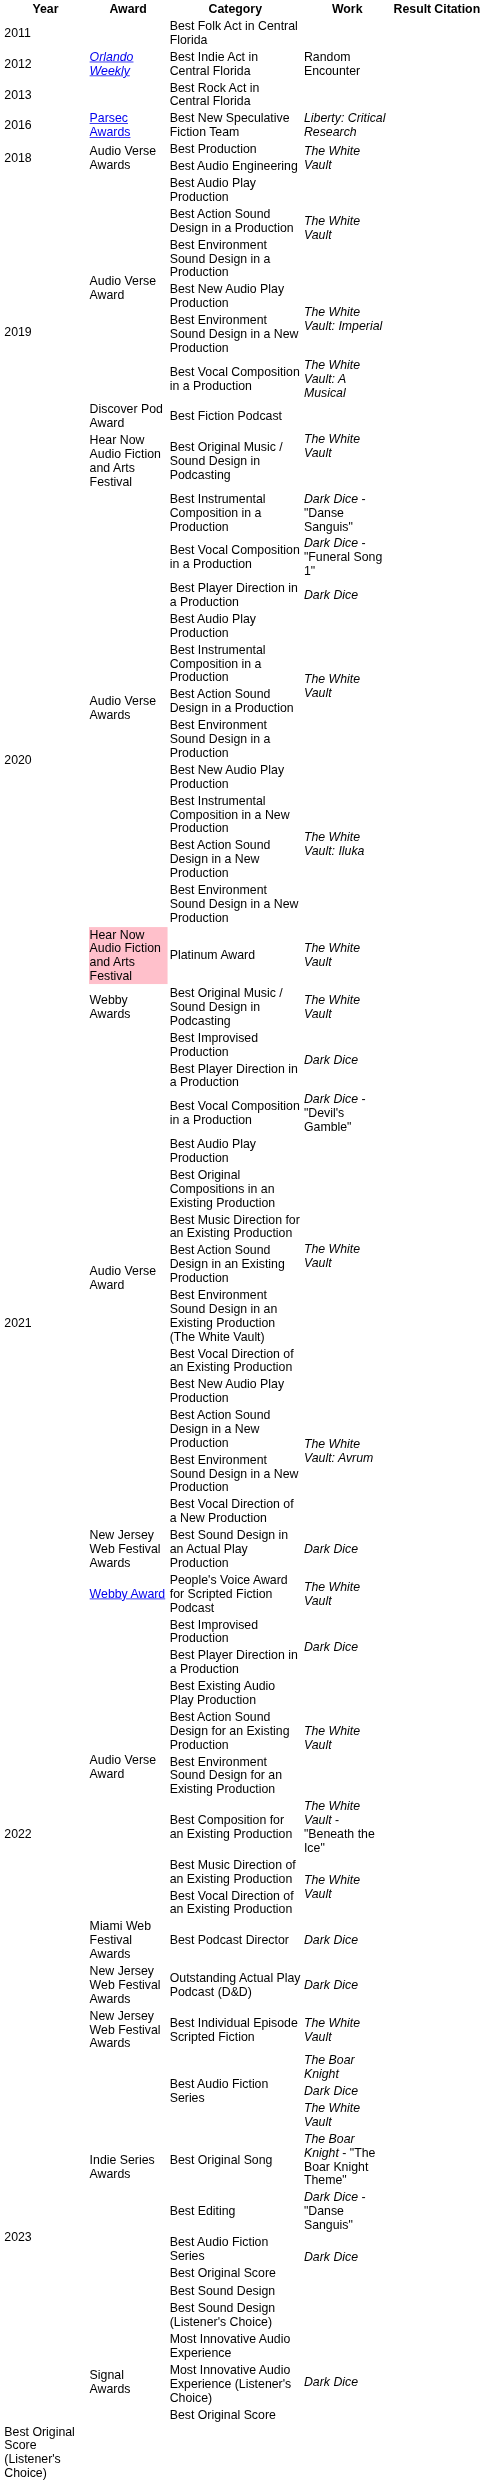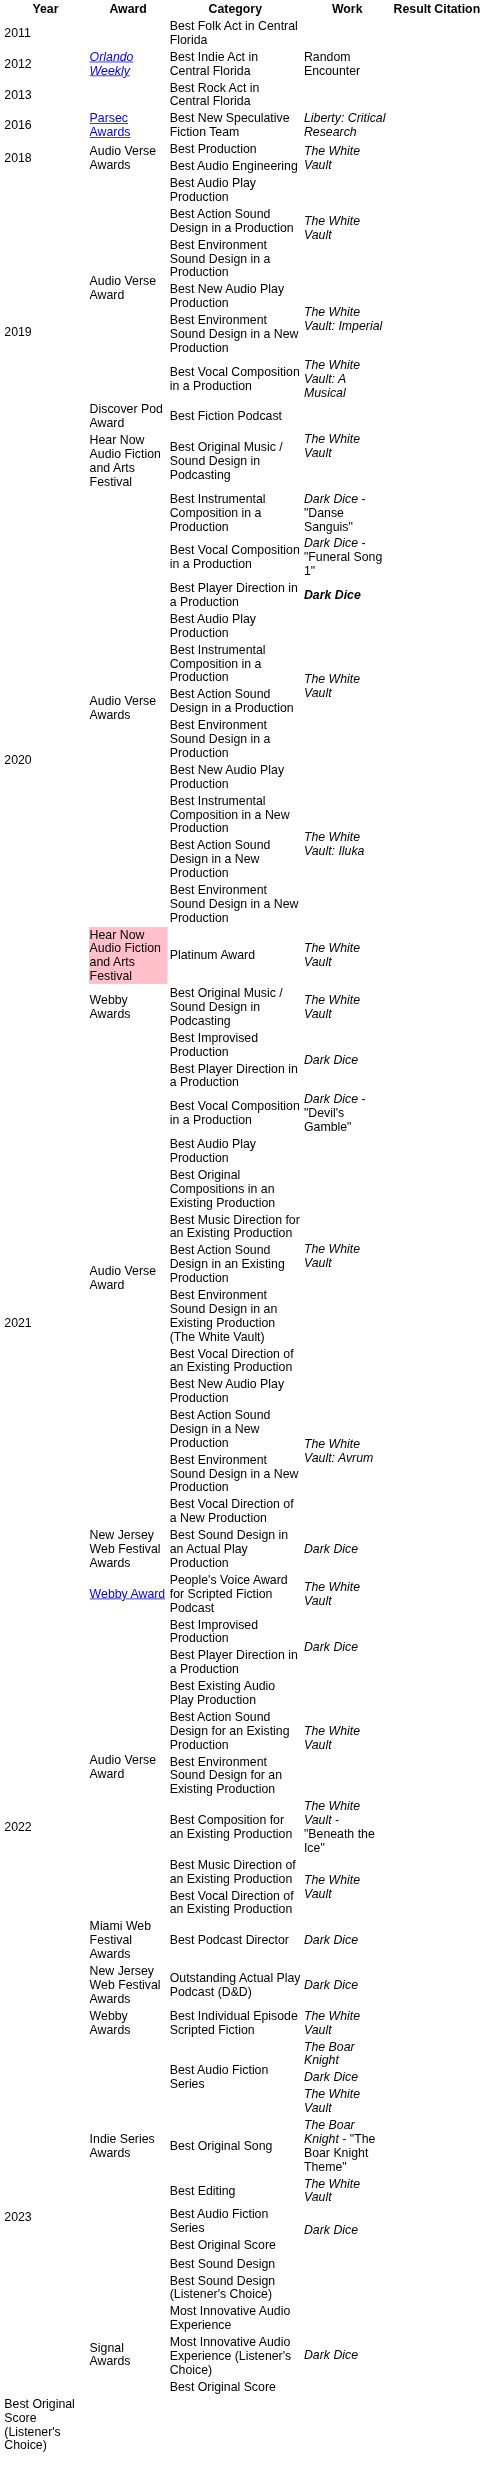2020 / Best Player Direction in a Production | Work: normal -> bold
Best Individual Episode Scripted Fiction | Award: New Jersey Web Festival Awards -> Webby Awards
Best Editing | Work: Dark Dice - "Danse Sanguis" -> The White Vault
